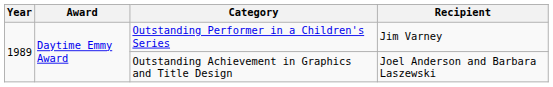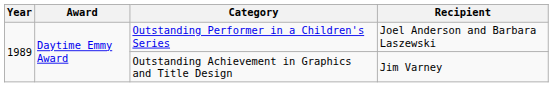Outstanding Performer in a Children's Series | Recipient: Jim Varney -> Joel Anderson and Barbara Laszewski
Outstanding Achievement in Graphics and Title Design | Recipient: Joel Anderson and Barbara Laszewski -> Jim Varney
